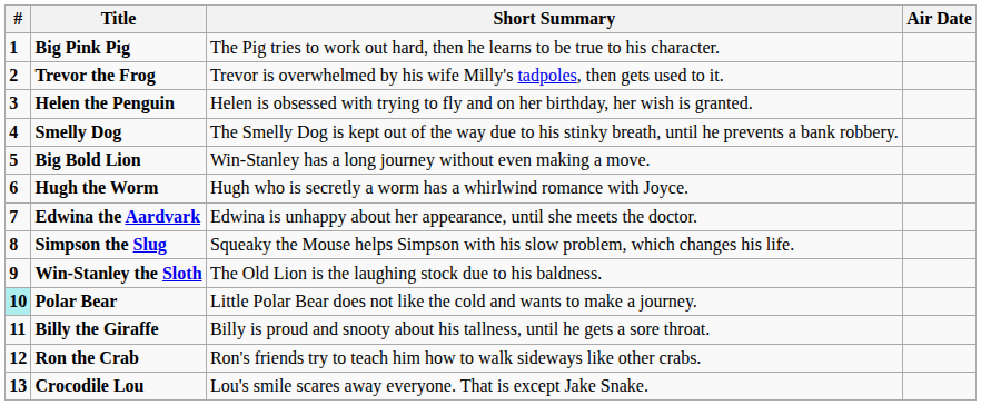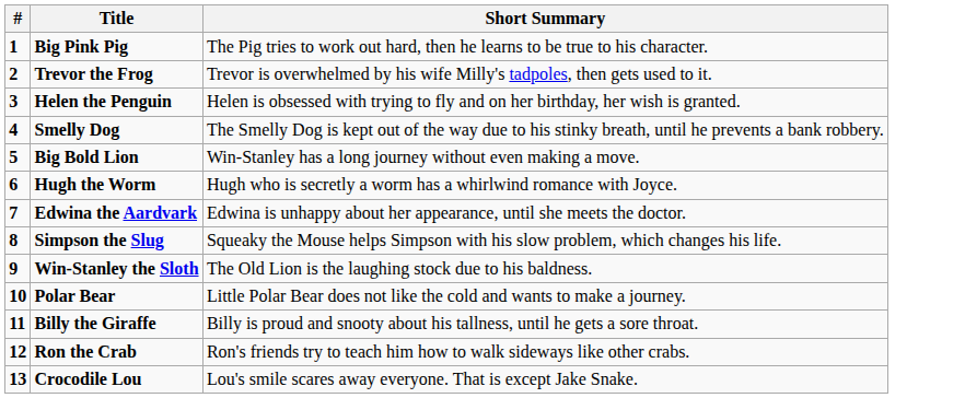- column: Air Date
Polar Bear | #: paleturquoise background -> no background
